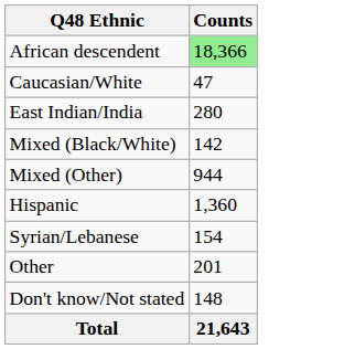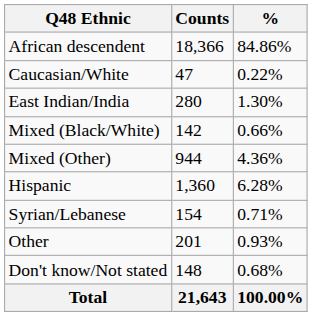+ column: % | 84.86% | 0.22% | 1.30% | 0.66% | 4.36% | 6.28% | 0.71% | 0.93% | 0.68% | 100.00%
African descendent | Counts: lightgreen background -> no background
